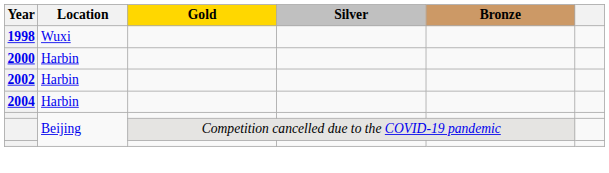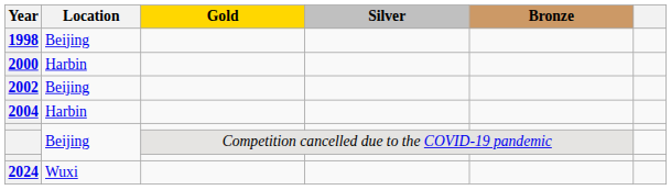1998 | Location: Wuxi -> Beijing
2002 | Location: Harbin -> Beijing
+ row: 2024 | Wuxi
